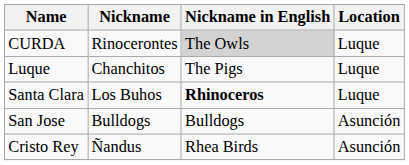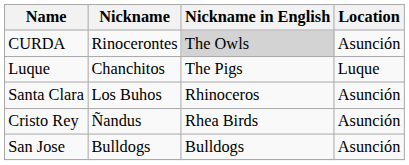CURDA | Location: Luque -> Asunción
Santa Clara | Nickname in English: bold -> normal
Santa Clara | Location: Luque -> Asunción
rows swapped: Cristo Rey <-> San Jose
